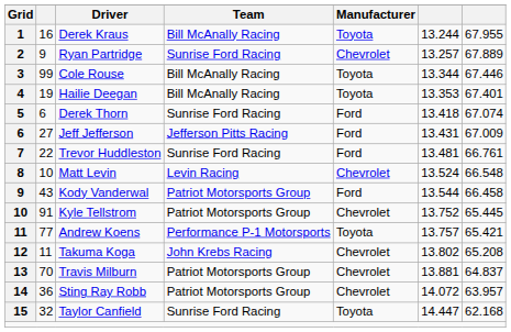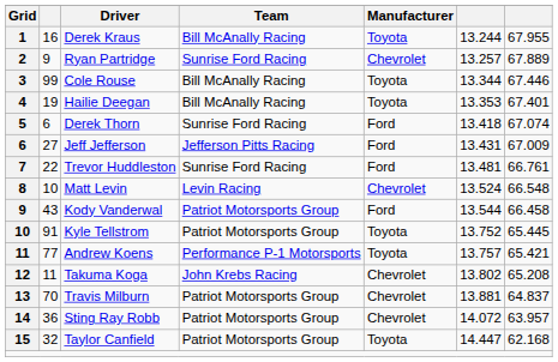Kyle Tellstrom | Manufacturer: Chevrolet -> Toyota
Taylor Canfield | Team: Sunrise Ford Racing -> Patriot Motorsports Group
